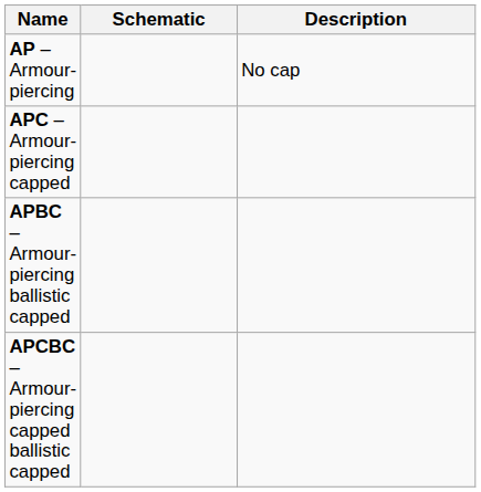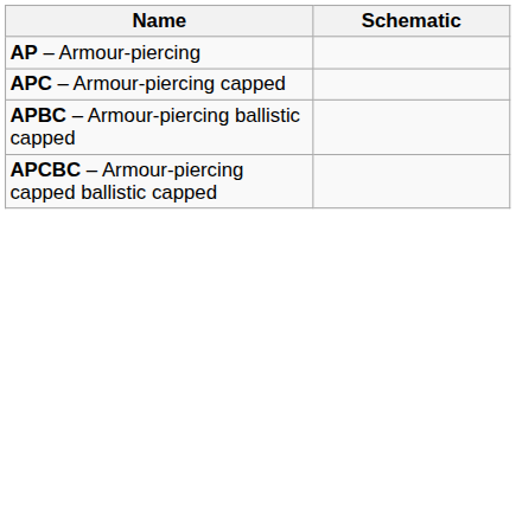- column: Description | No cap
